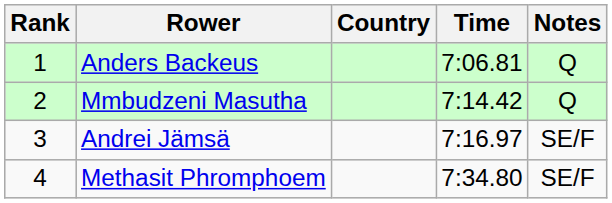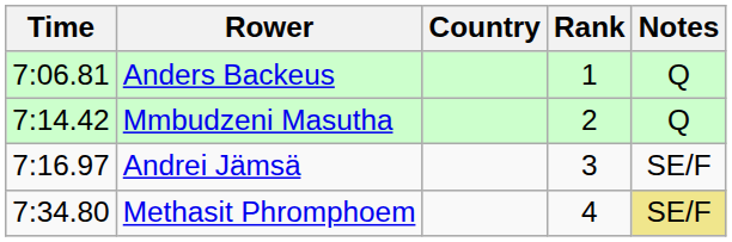columns swapped: Rank <-> Time
Methasit Phromphoem | Notes: no background -> khaki background
